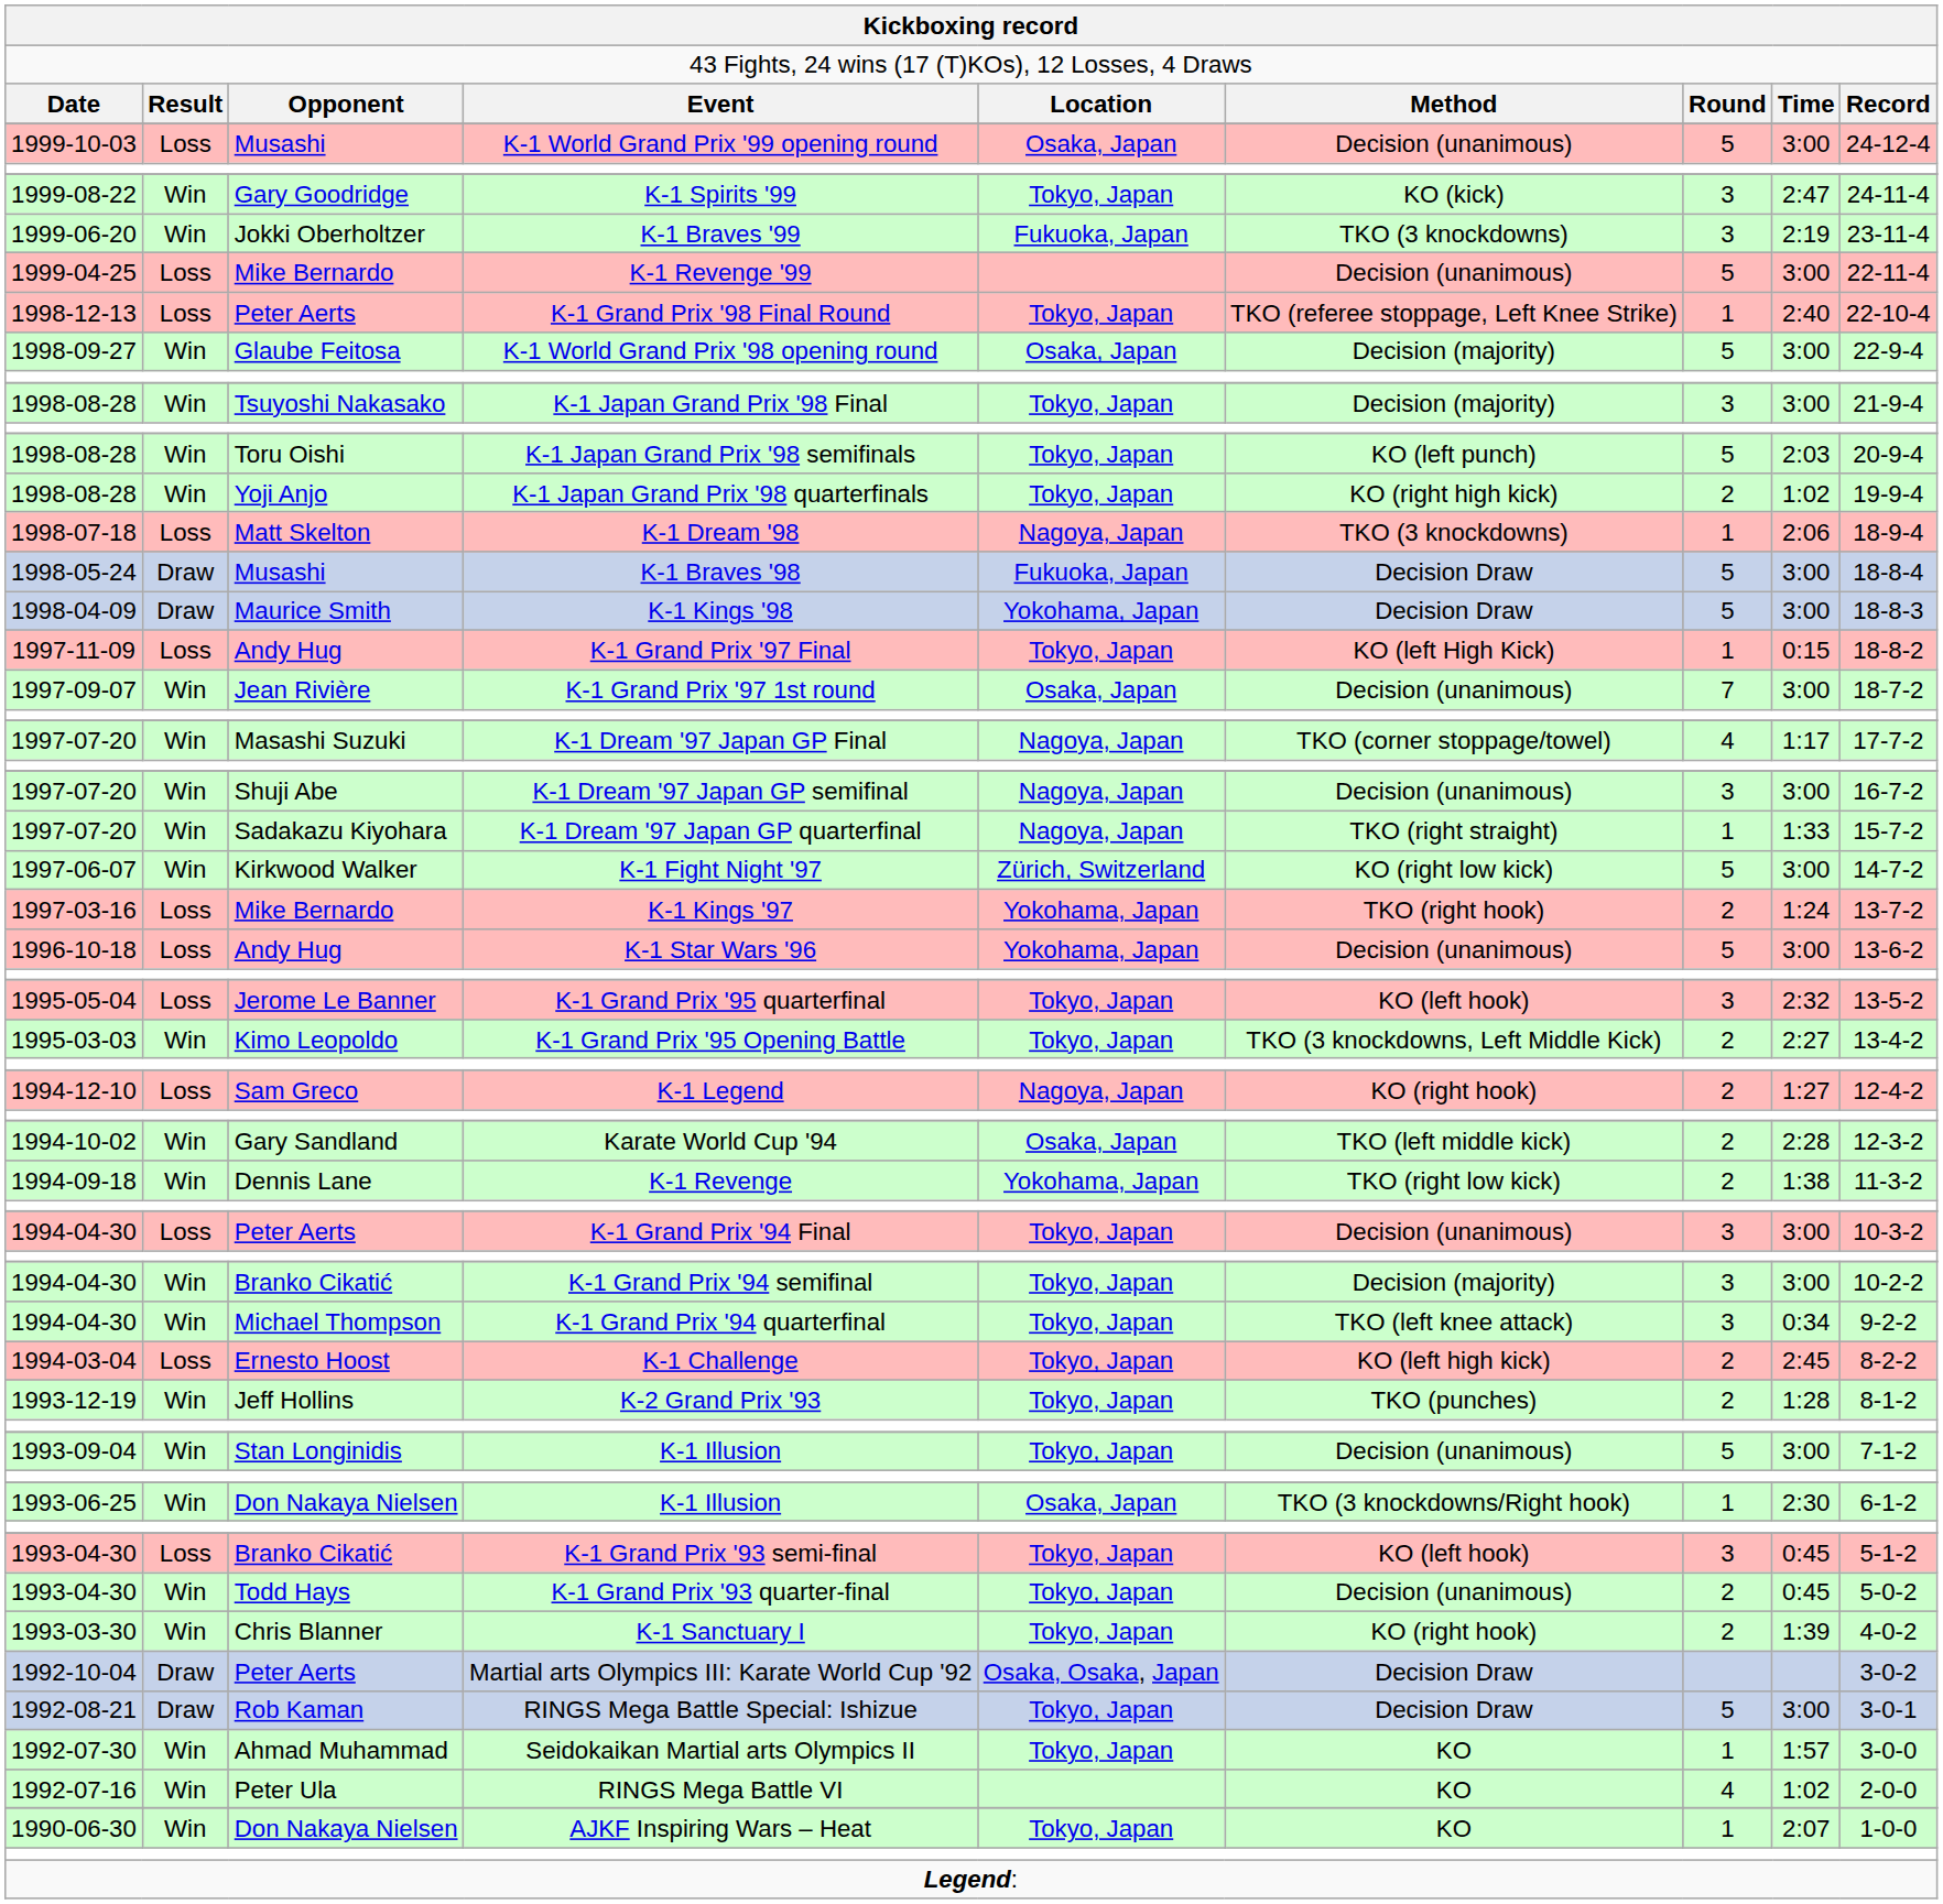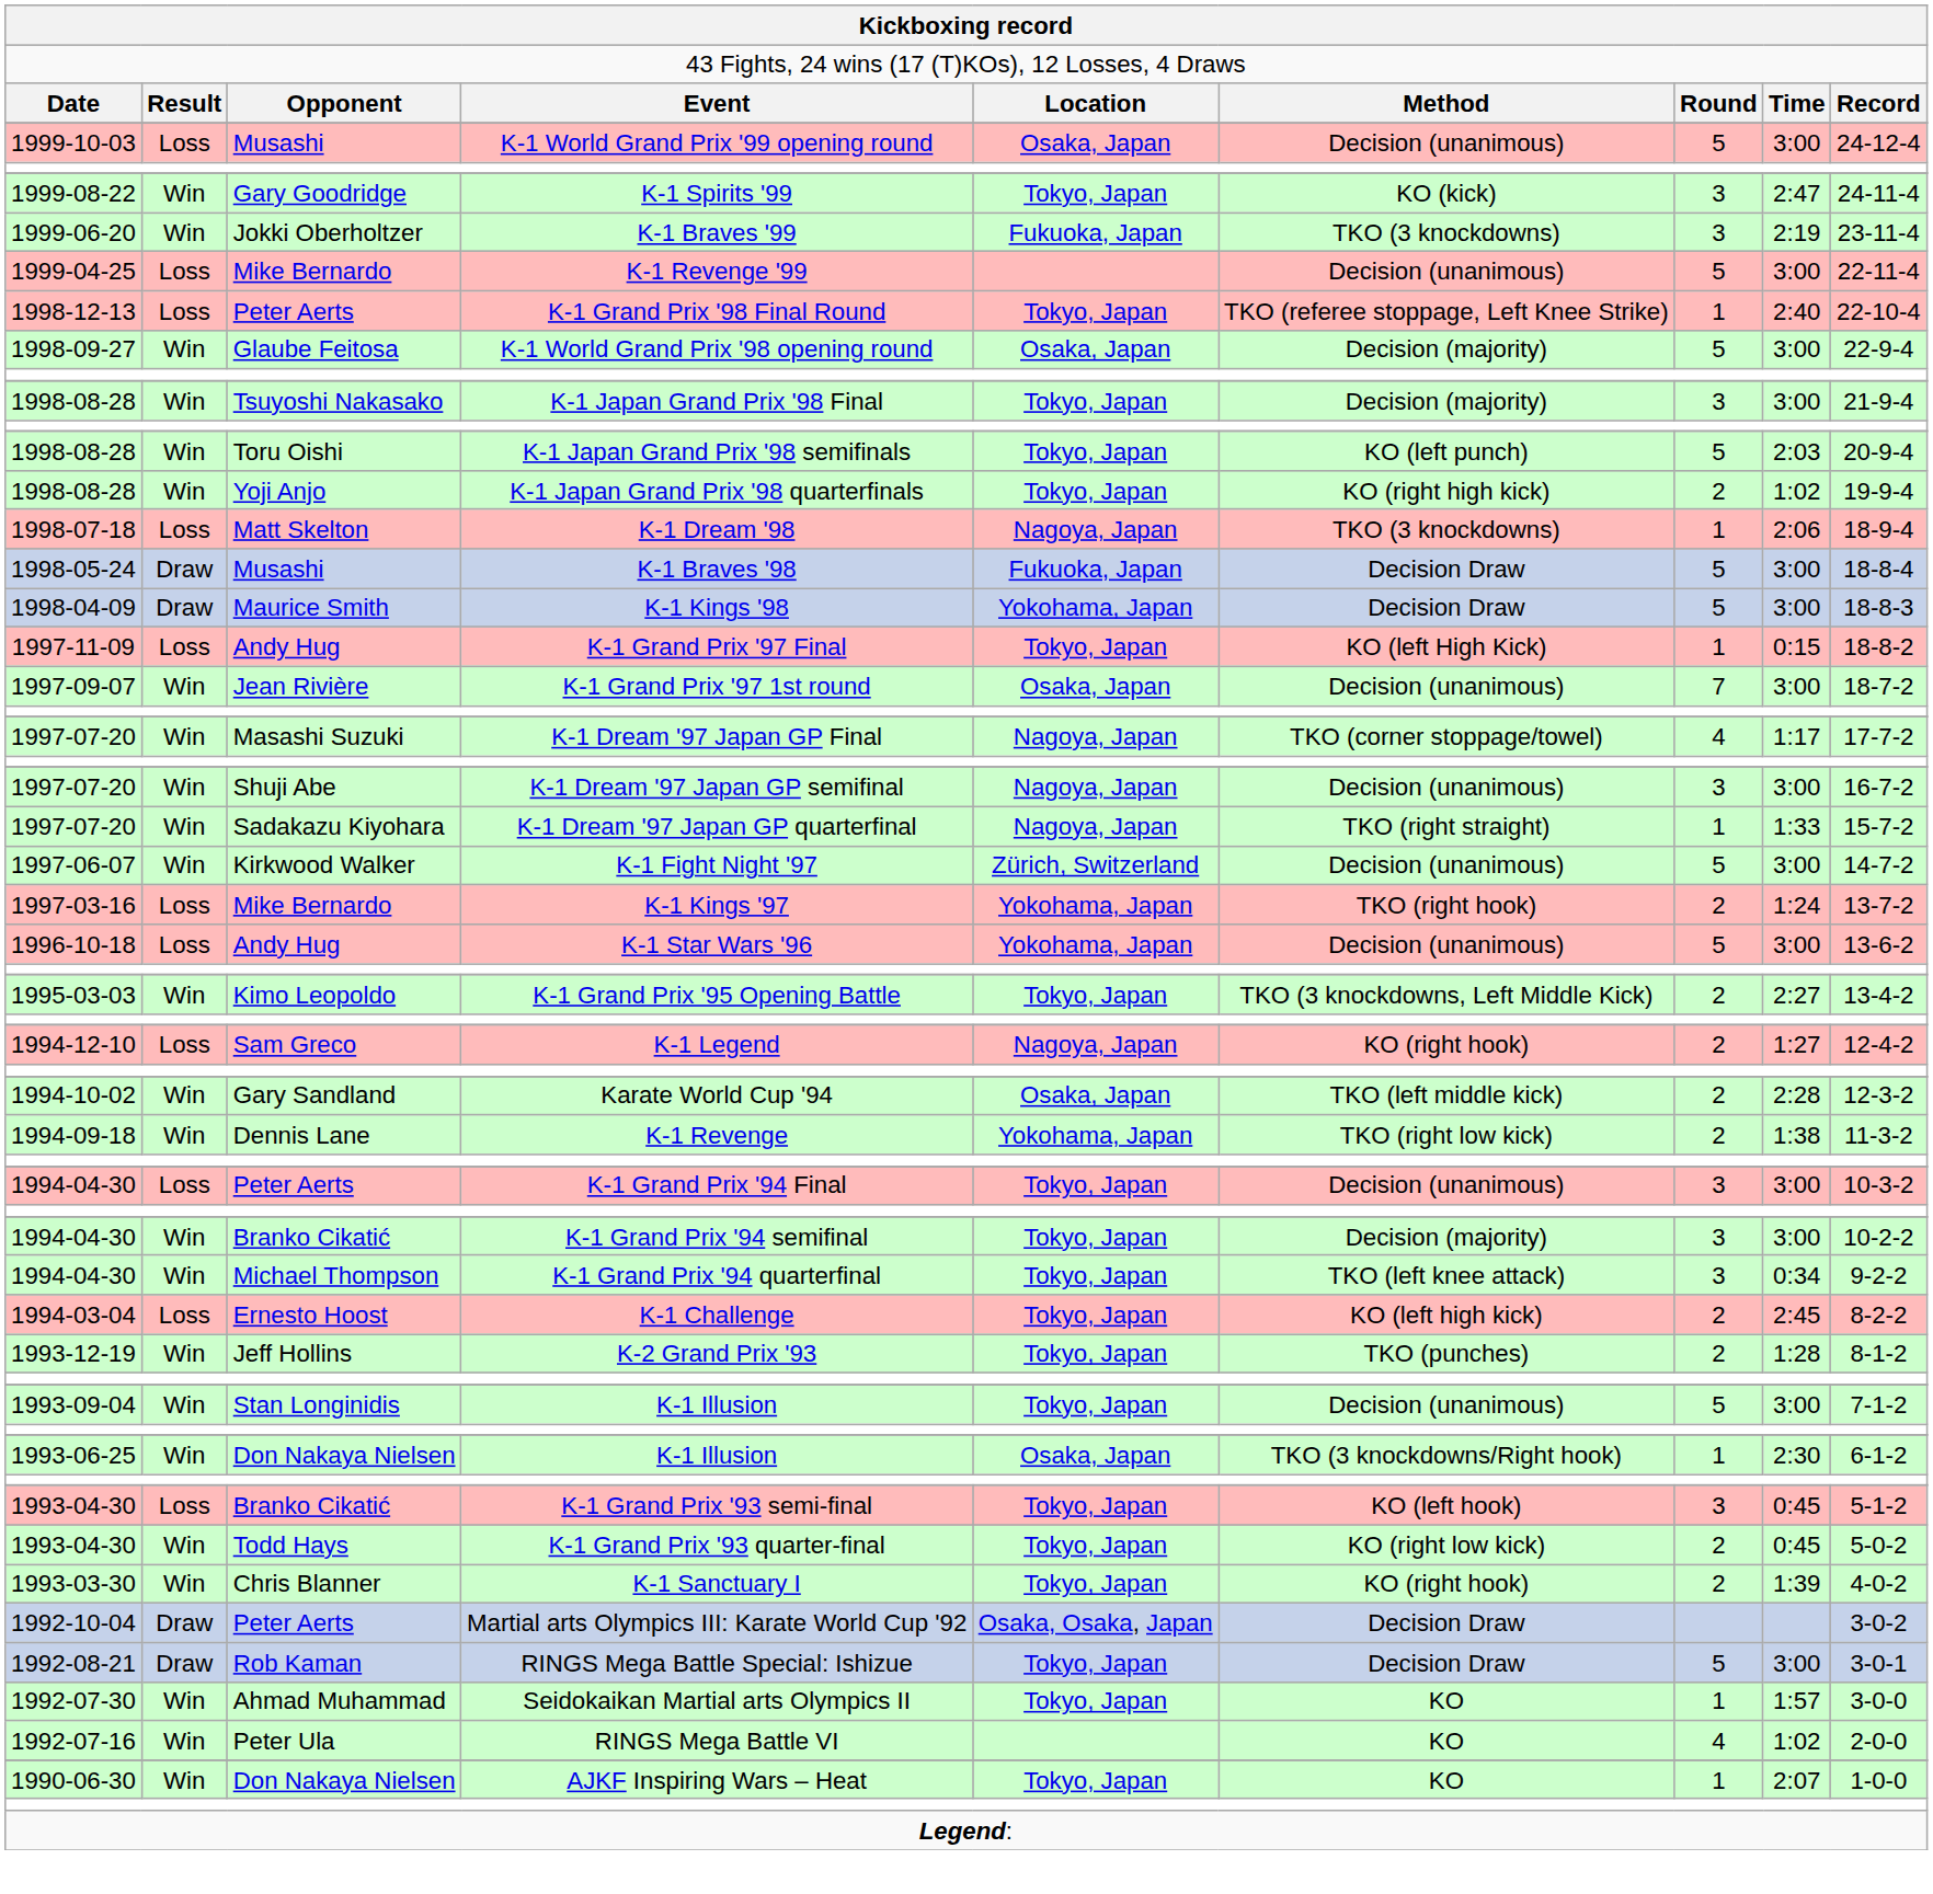K-1 Fight Night '97 | column 6: KO (right low kick) -> Decision (unanimous)
- row: 1995-05-04 | Loss | Jerome Le Banner | K-1 Grand Prix '95 quarterfinal | Tokyo, Japan | KO (left hook) | 3 | 2:32 | 13-5-2
K-1 Grand Prix '93 quarter-final | column 6: Decision (unanimous) -> KO (right low kick)
